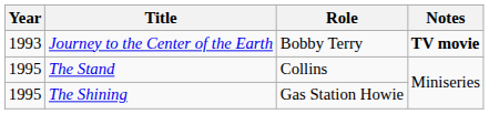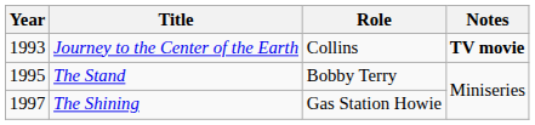Journey to the Center of the Earth | Role: Bobby Terry -> Collins
The Stand | Role: Collins -> Bobby Terry
The Shining | Year: 1995 -> 1997
